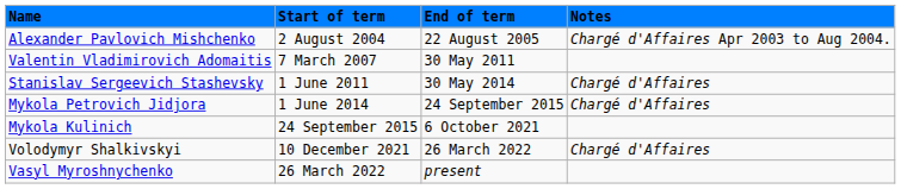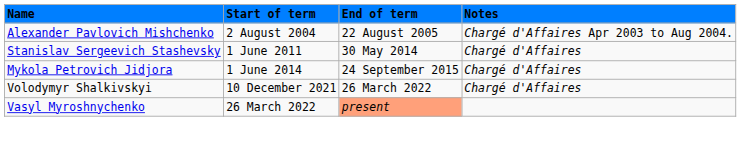- row: Valentin Vladimirovich Adomaitis | 7 March 2007 | 30 May 2011
- row: Mykola Kulinich | 24 September 2015 | 6 October 2021
Vasyl Myroshnychenko | End of term: no background -> lightsalmon background
